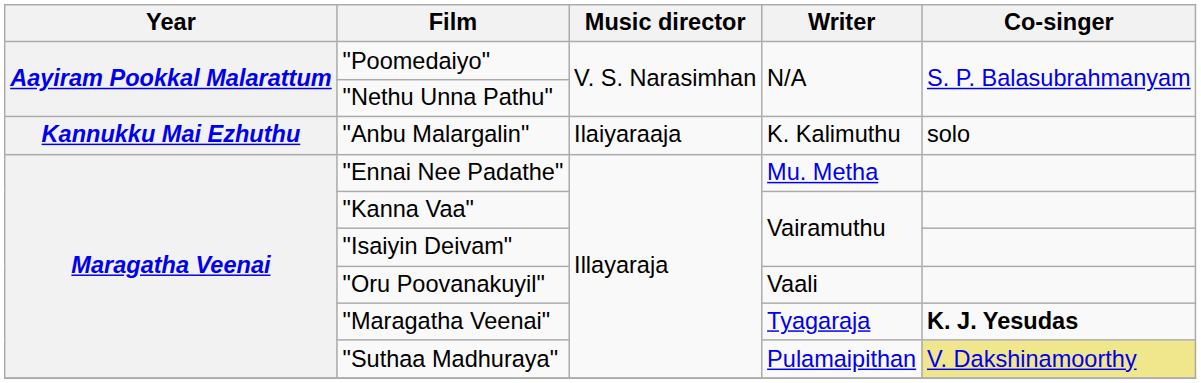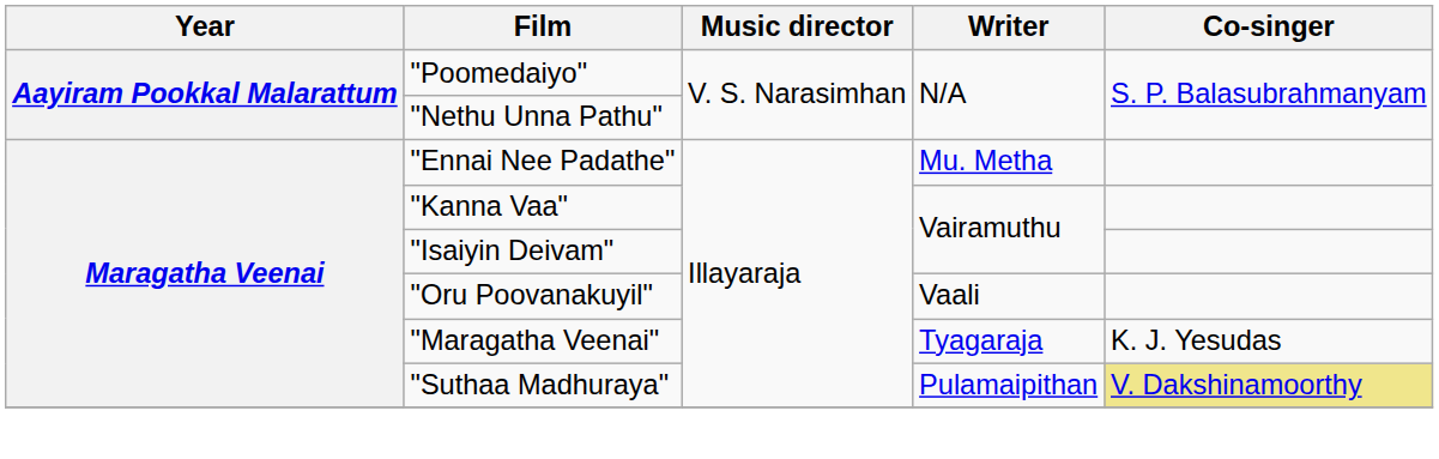- row: Kannukku Mai Ezhuthu | "Anbu Malargalin" | Ilaiyaraaja | K. Kalimuthu | solo
"Maragatha Veenai" | Co-singer: bold -> normal
